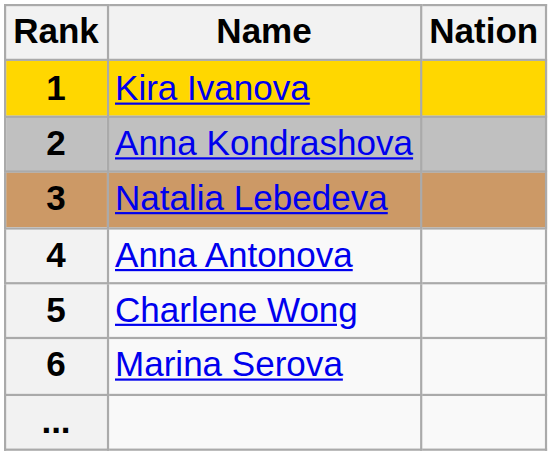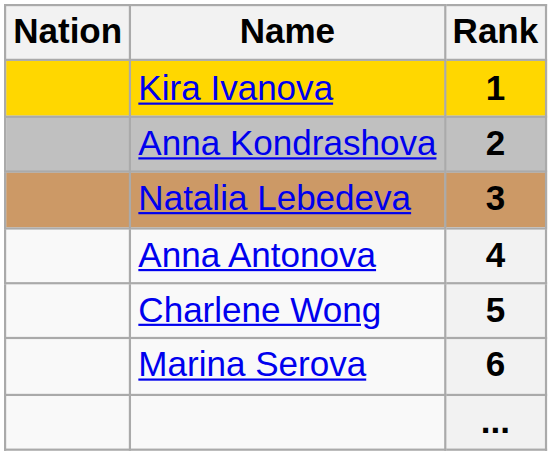columns swapped: Rank <-> Nation
